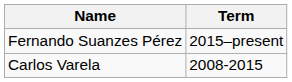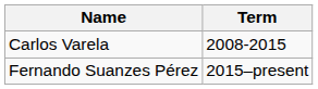rows swapped: Carlos Varela <-> Fernando Suanzes Pérez
